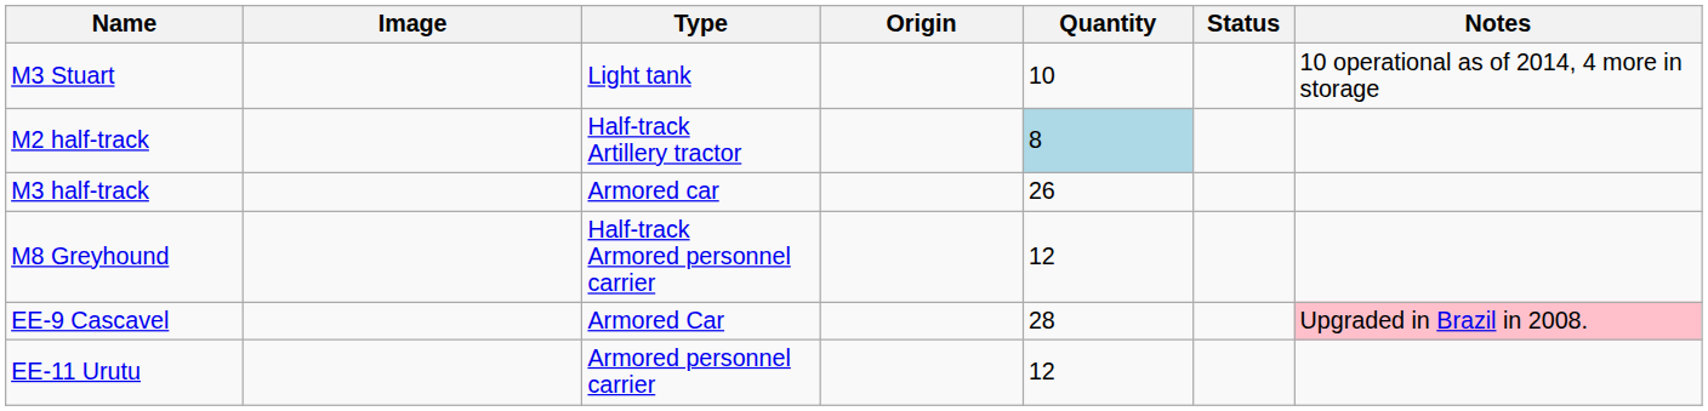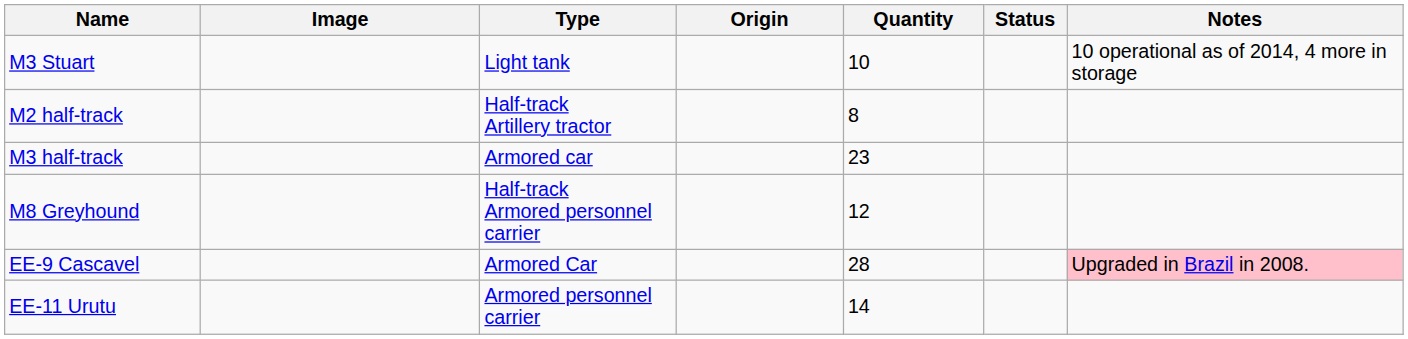M2 half-track | Quantity: lightblue background -> no background
M3 half-track | Quantity: 26 -> 23
EE-11 Urutu | Quantity: 12 -> 14
